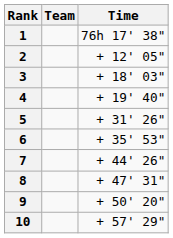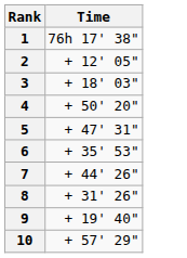- column: Team
4 | Time: + 19' 40" -> + 50' 20"
5 | Time: + 31' 26" -> + 47' 31"
8 | Time: + 47' 31" -> + 31' 26"
9 | Time: + 50' 20" -> + 19' 40"
